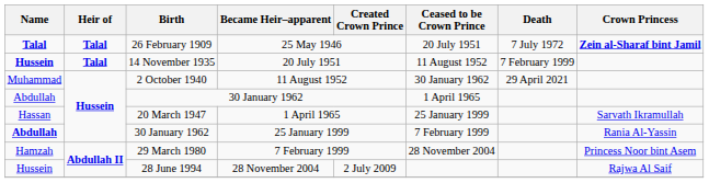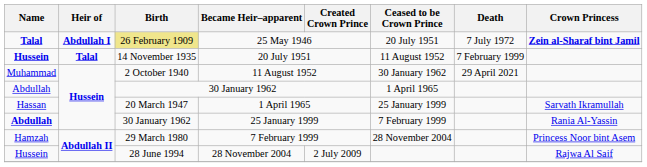25 May 1946 | Heir of: Talal -> Abdullah I
25 May 1946 | Birth: no background -> khaki background
